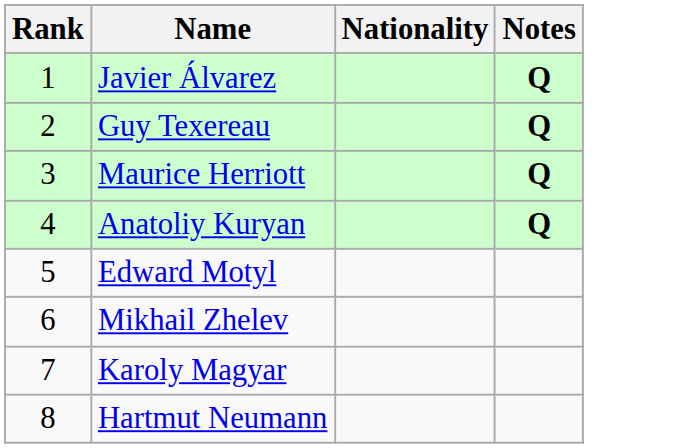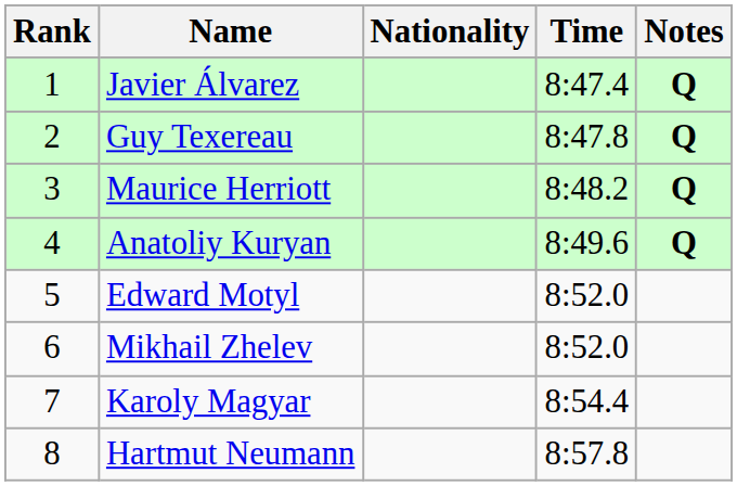+ column: Time | 8:47.4 | 8:47.8 | 8:48.2 | 8:49.6 | 8:52.0 | 8:52.0 | 8:54.4 | 8:57.8
